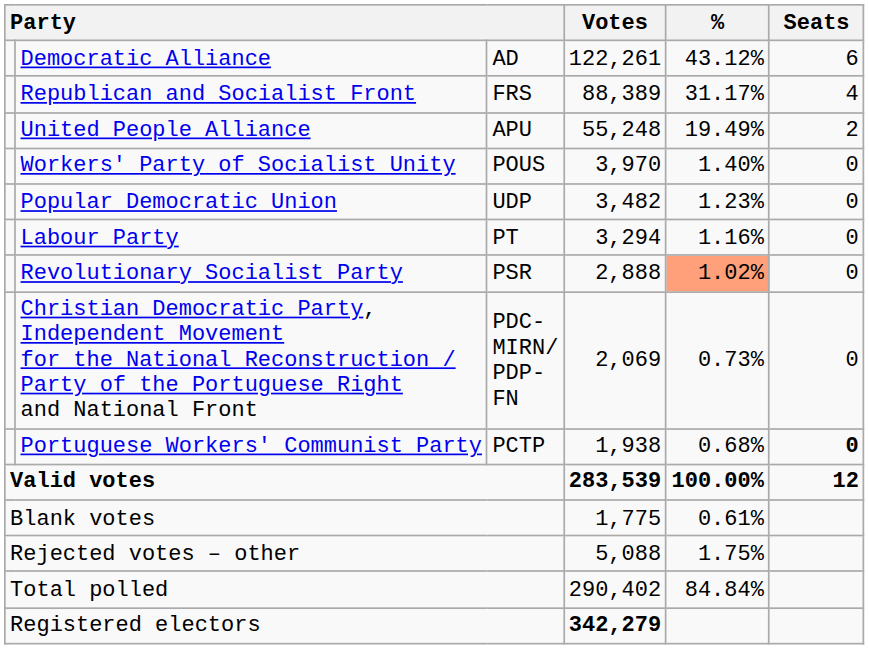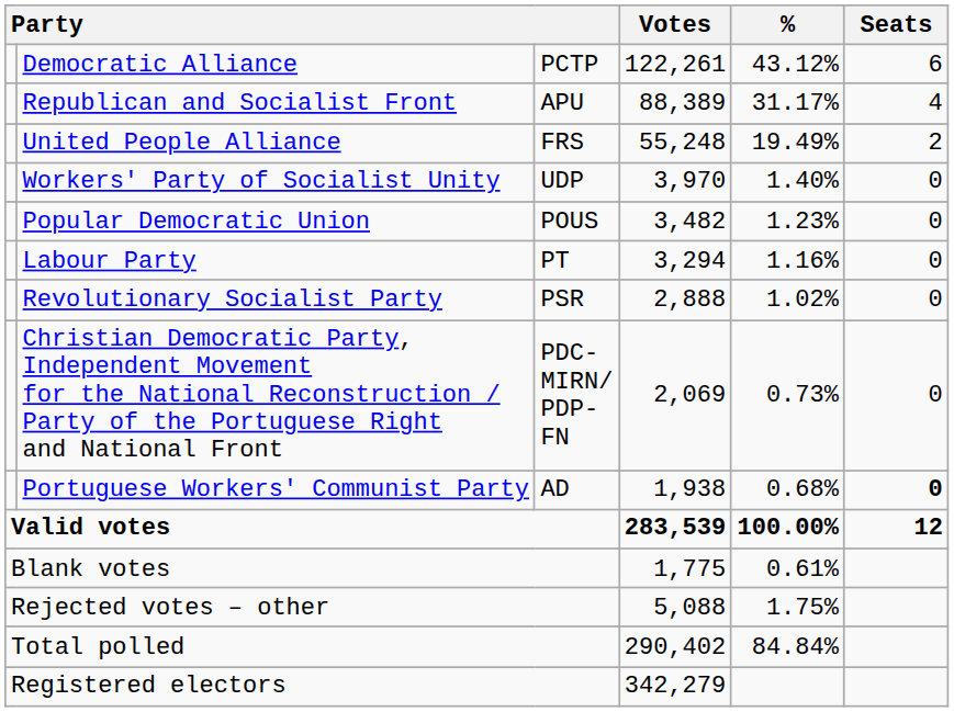Democratic Alliance | column 3: AD -> PCTP
Republican and Socialist Front | column 3: FRS -> APU
United People Alliance | column 3: APU -> FRS
Workers' Party of Socialist Unity | column 3: POUS -> UDP
Popular Democratic Union | column 3: UDP -> POUS
Revolutionary Socialist Party | %: lightsalmon background -> no background
Portuguese Workers' Communist Party | column 3: PCTP -> AD
Registered electors | Votes: bold -> normal
